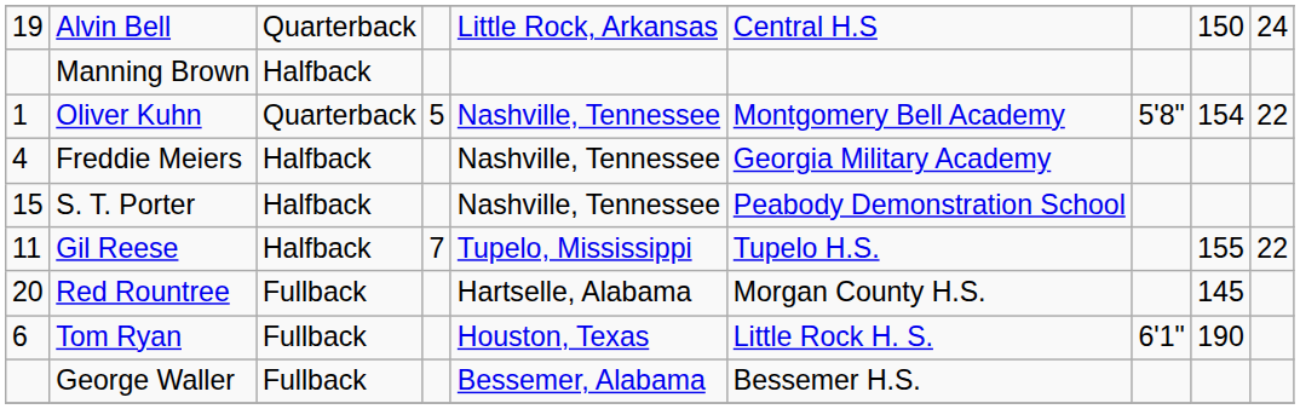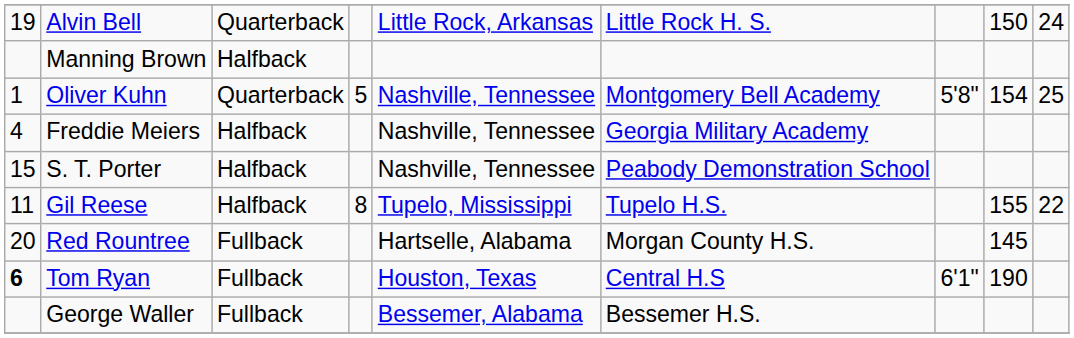Alvin Bell | column 6: Central H.S -> Little Rock H. S.
Oliver Kuhn | column 9: 22 -> 25
Gil Reese | column 4: 7 -> 8
Tom Ryan | column 1: normal -> bold
Tom Ryan | column 6: Little Rock H. S. -> Central H.S
